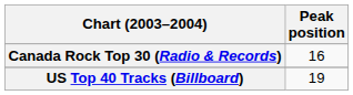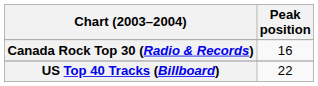US Top 40 Tracks (Billboard) | Peak position: 19 -> 22
